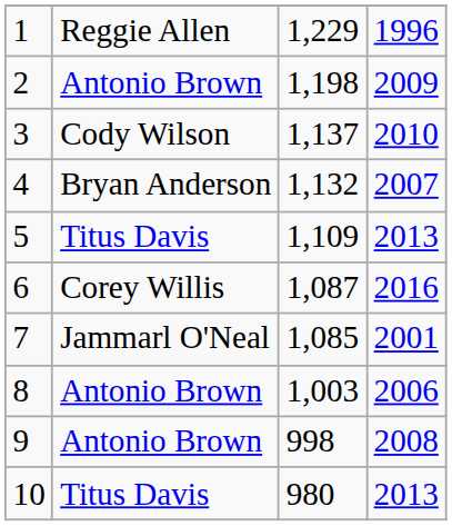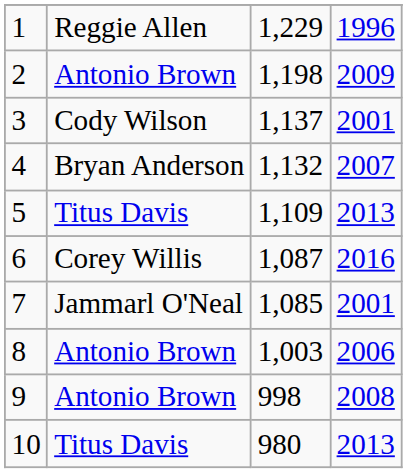3 | column 4: 2010 -> 2001
